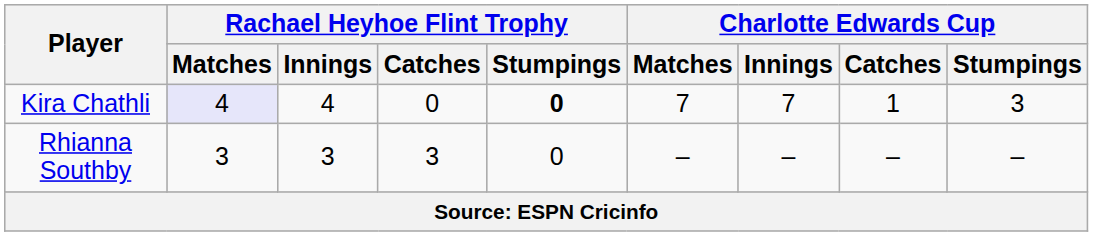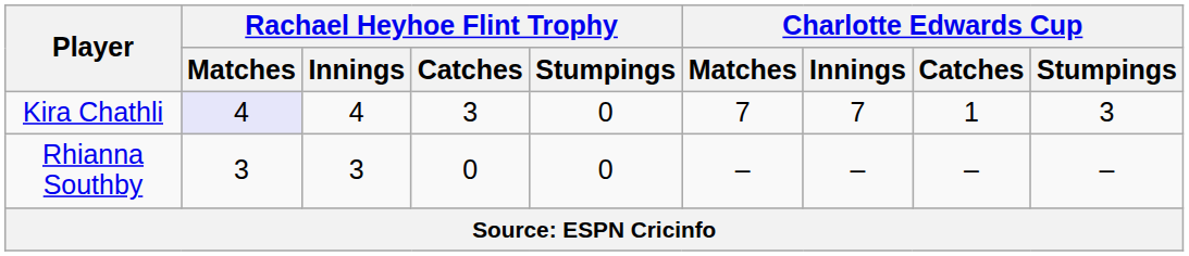Kira Chathli | Rachael Heyhoe Flint Trophy / Catches: 0 -> 3
Kira Chathli | Rachael Heyhoe Flint Trophy / Stumpings: bold -> normal
Rhianna Southby | Rachael Heyhoe Flint Trophy / Catches: 3 -> 0
